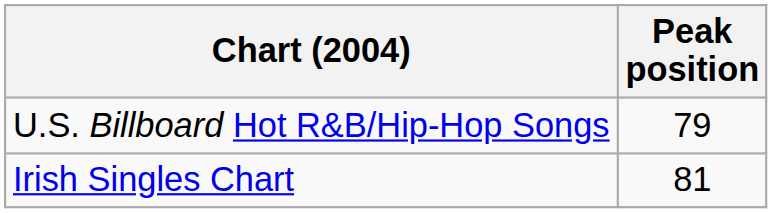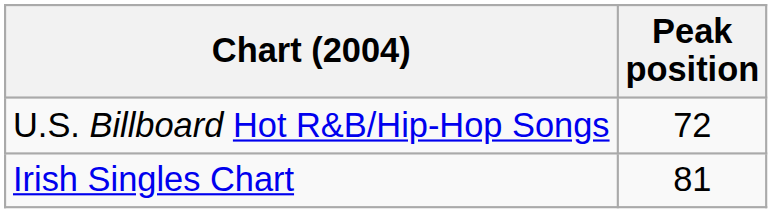U.S. Billboard Hot R&B/Hip-Hop Songs | Peak position: 79 -> 72
